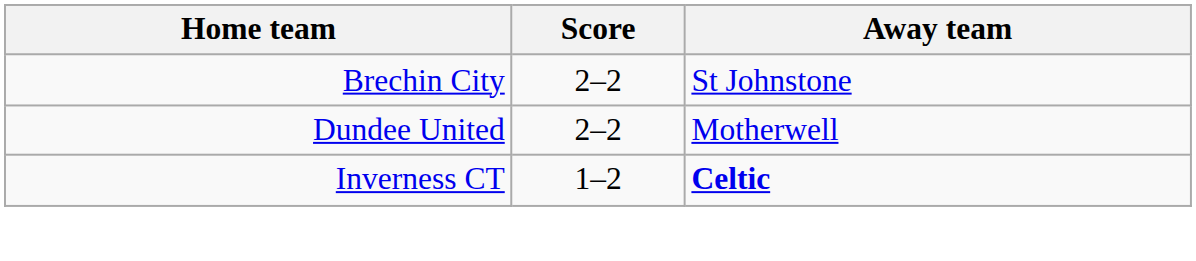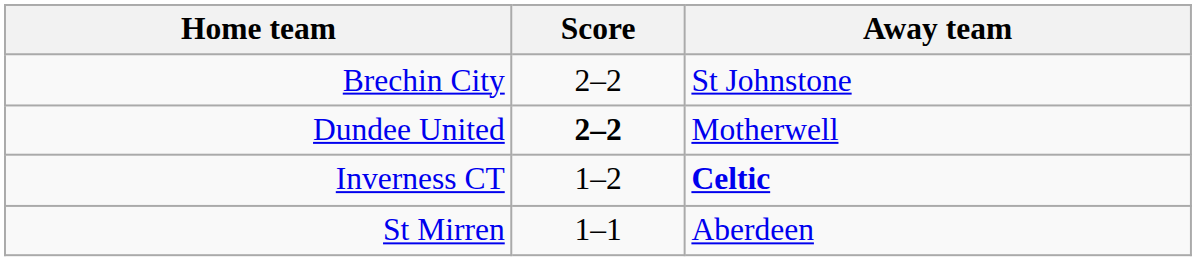Dundee United | Score: normal -> bold
+ row: St Mirren | 1–1 | Aberdeen
